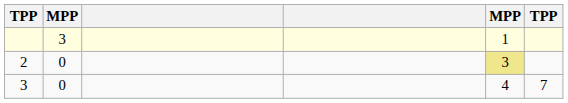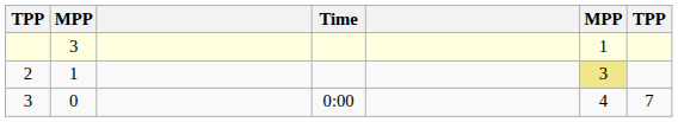+ column: Time | 0:00
2 | column 2: 0 -> 1
